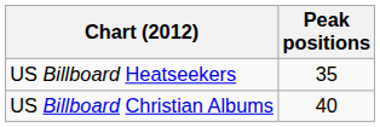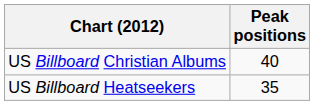rows swapped: US Billboard Christian Albums <-> US Billboard Heatseekers
